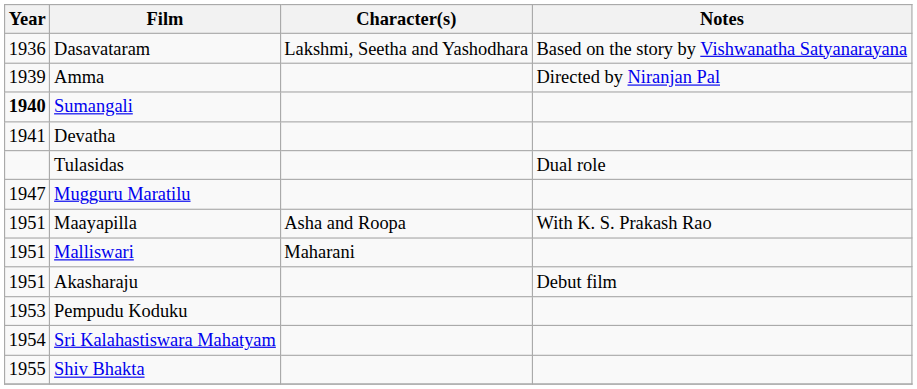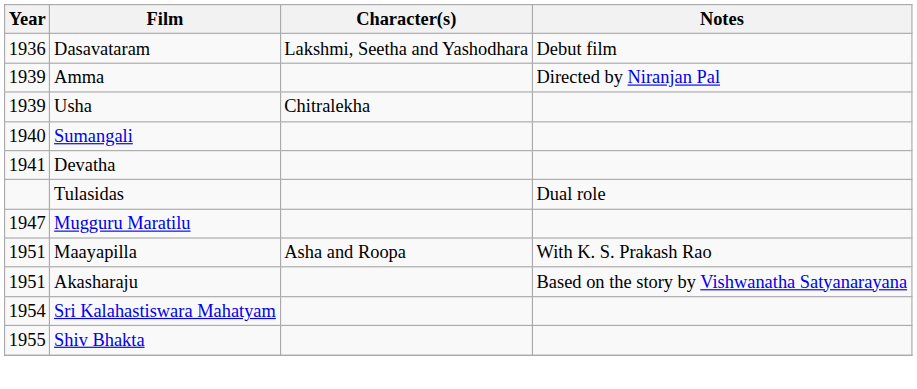Dasavataram | Notes: Based on the story by Vishwanatha Satyanarayana -> Debut film
+ row: 1939 | Usha | Chitralekha
Sumangali | Year: bold -> normal
- row: 1951 | Malliswari | Maharani
Akasharaju | Notes: Debut film -> Based on the story by Vishwanatha Satyanarayana
- row: 1953 | Pempudu Koduku
